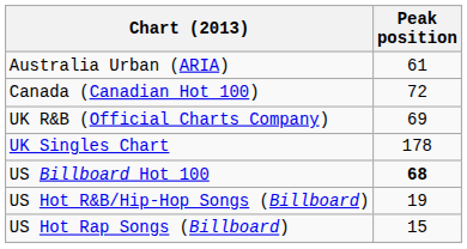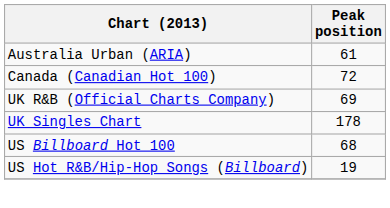US Billboard Hot 100 | Peak position: bold -> normal
- row: US Hot Rap Songs (Billboard) | 15
